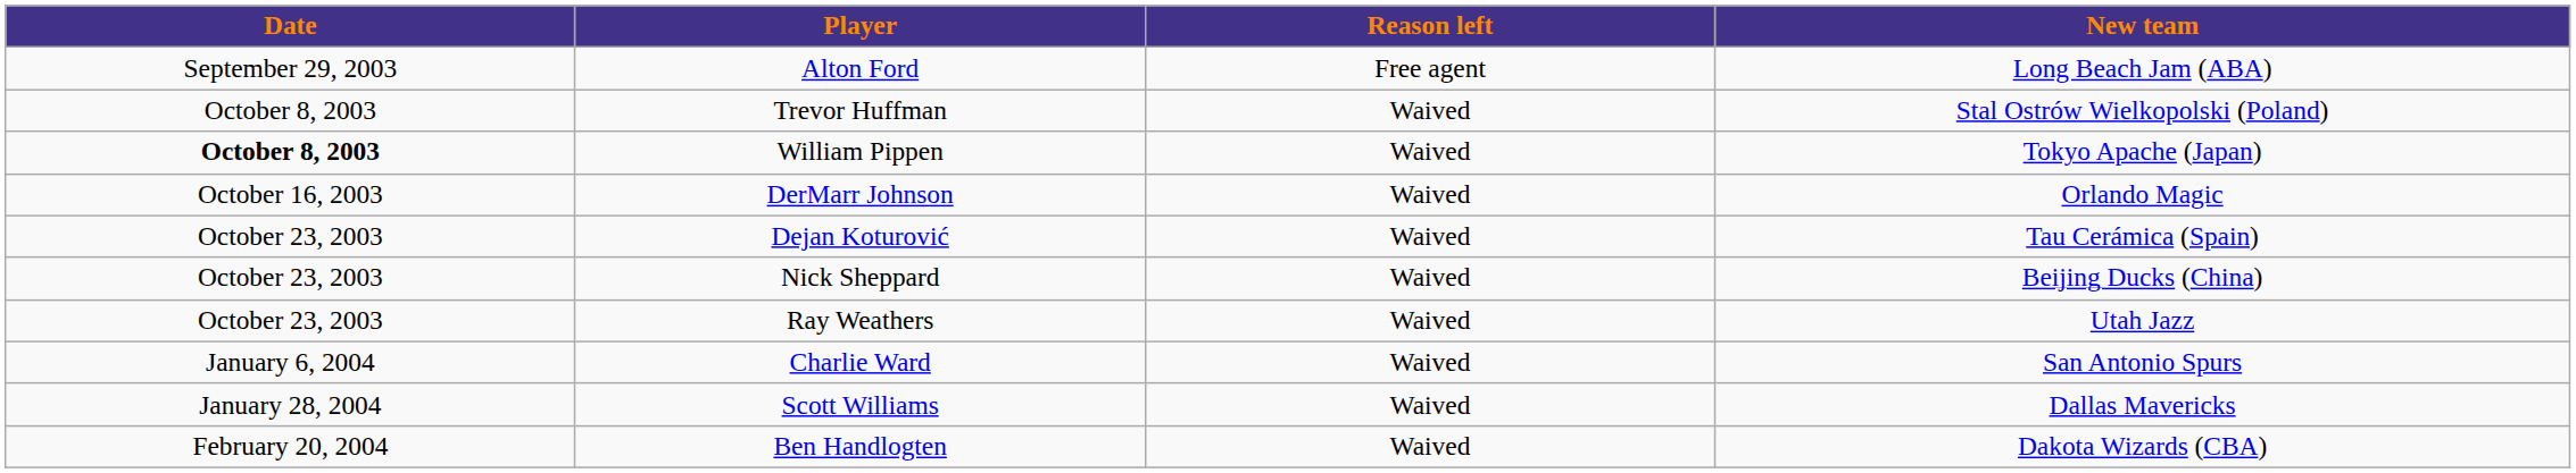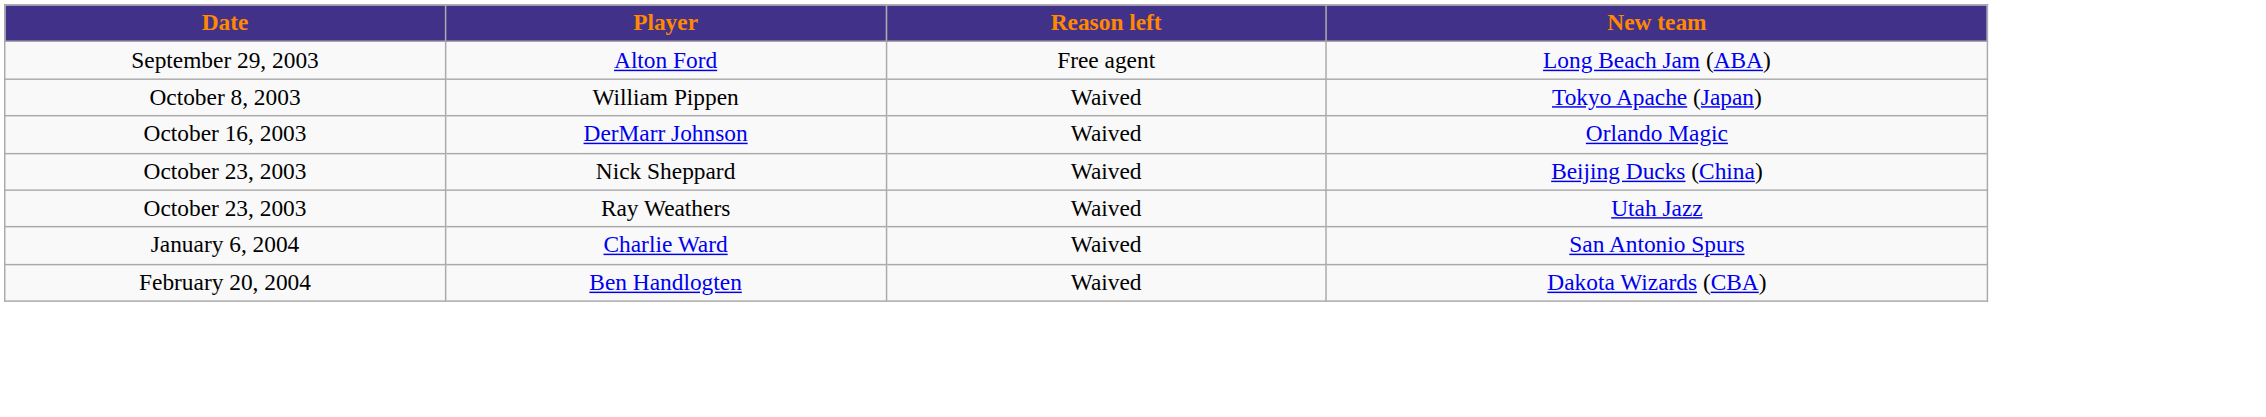- row: October 8, 2003 | Trevor Huffman | Waived | Stal Ostrów Wielkopolski (Poland)
William Pippen | Date: bold -> normal
- row: October 23, 2003 | Dejan Koturović | Waived | Tau Cerámica (Spain)
- row: January 28, 2004 | Scott Williams | Waived | Dallas Mavericks
